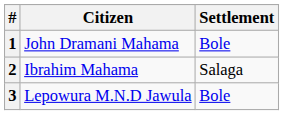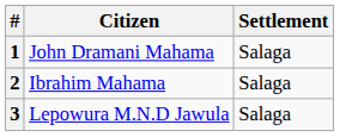1 | Settlement: Bole -> Salaga
3 | Settlement: Bole -> Salaga
